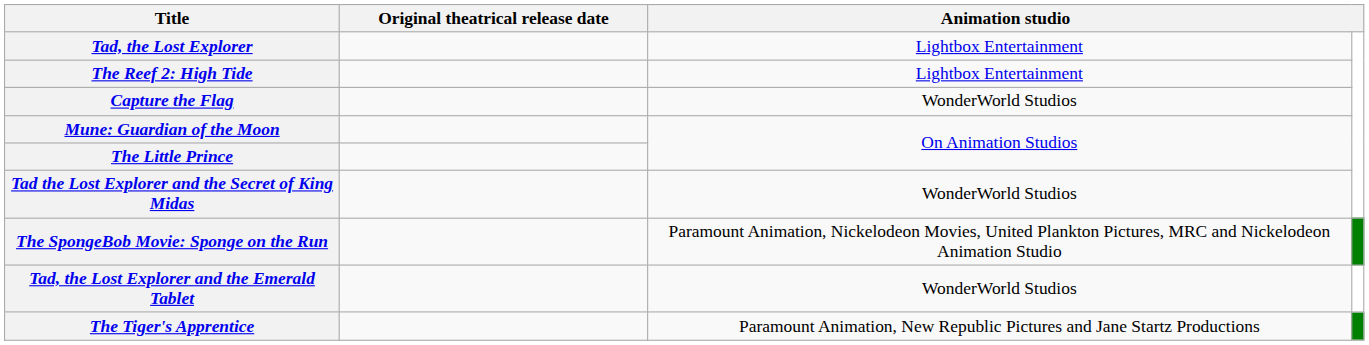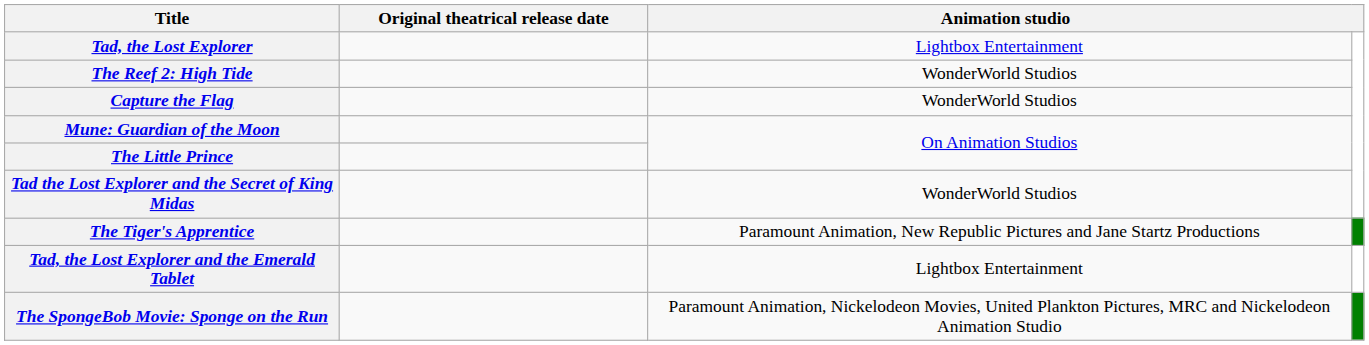The Reef 2: High Tide | column 3: Lightbox Entertainment -> WonderWorld Studios
rows swapped: The SpongeBob Movie: Sponge on the Run <-> The Tiger's Apprentice
Tad, the Lost Explorer and the Emerald Tablet | column 3: WonderWorld Studios -> Lightbox Entertainment
